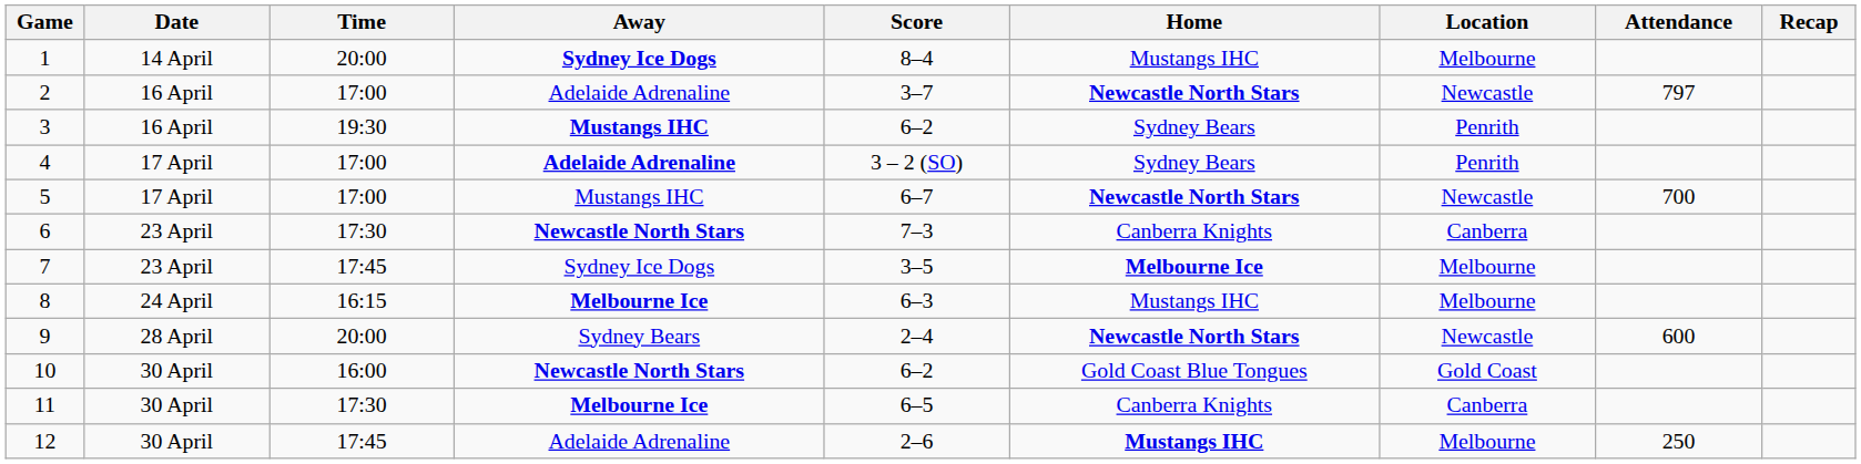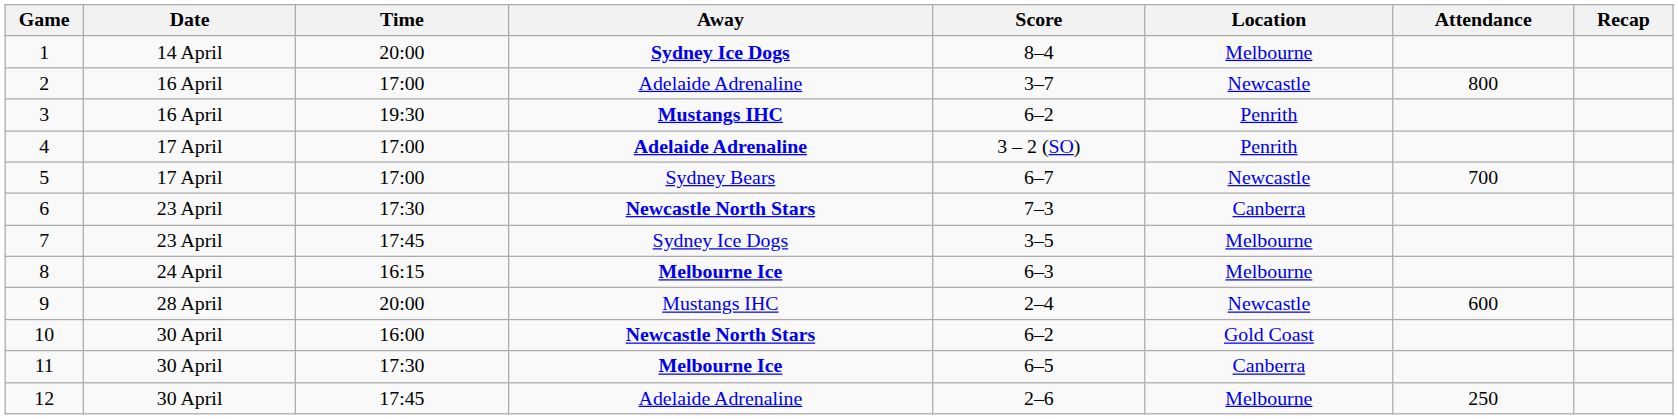- column: Home | Mustangs IHC | Newcastle North Stars | Sydney Bears | Sydney Bears | Newcastle North Stars | Canberra Knights | Melbourne Ice | Mustangs IHC | Newcastle North Stars | Gold Coast Blue Tongues | Canberra Knights | Mustangs IHC
2 | Attendance: 797 -> 800
5 | Away: Mustangs IHC -> Sydney Bears
9 | Away: Sydney Bears -> Mustangs IHC
